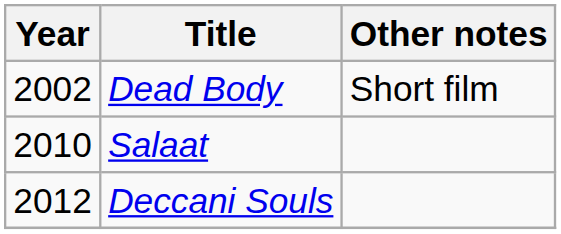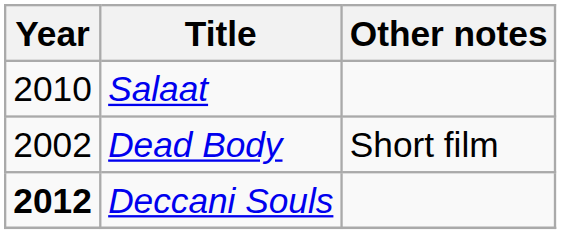rows swapped: Dead Body <-> Salaat
Deccani Souls | Year: normal -> bold
